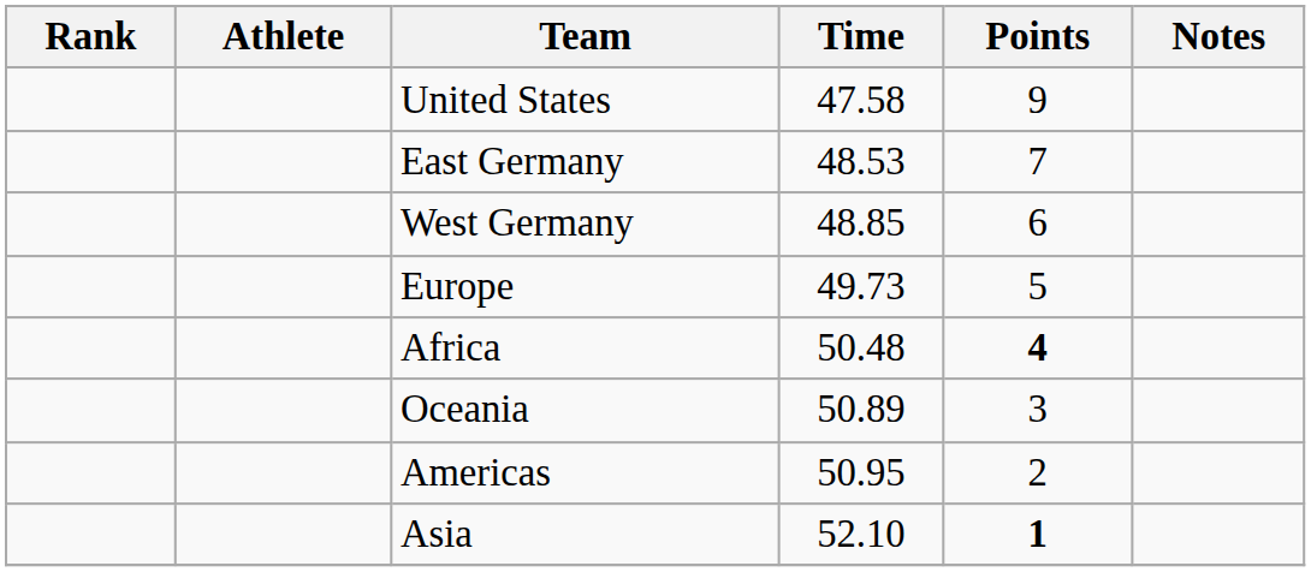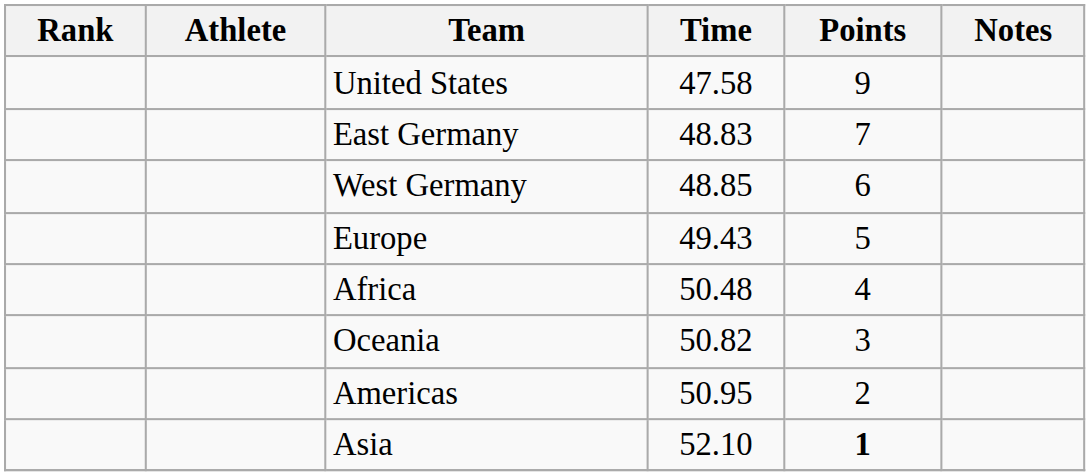East Germany | Time: 48.53 -> 48.83
Europe | Time: 49.73 -> 49.43
Africa | Points: bold -> normal
Oceania | Time: 50.89 -> 50.82
